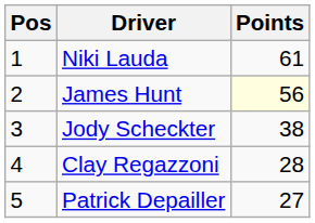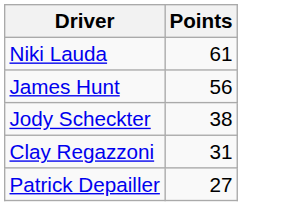- column: Pos | 1 | 2 | 3 | 4 | 5
James Hunt | Points: lightyellow background -> no background
Clay Regazzoni | Points: 28 -> 31
